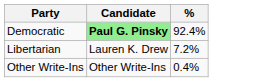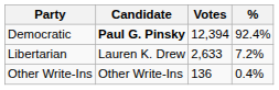+ column: Votes | 12,394 | 2,633 | 136
Democratic | Candidate: lightgreen background -> no background
